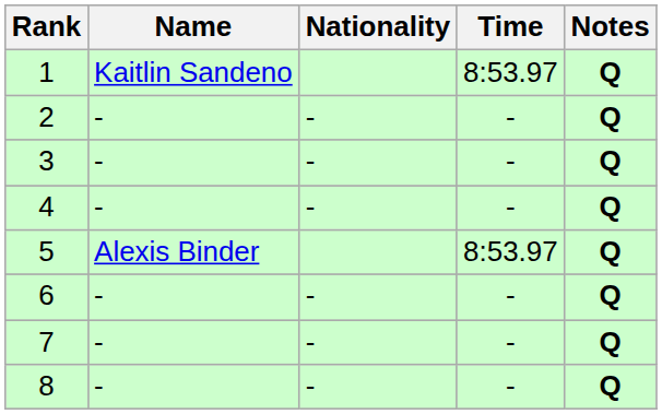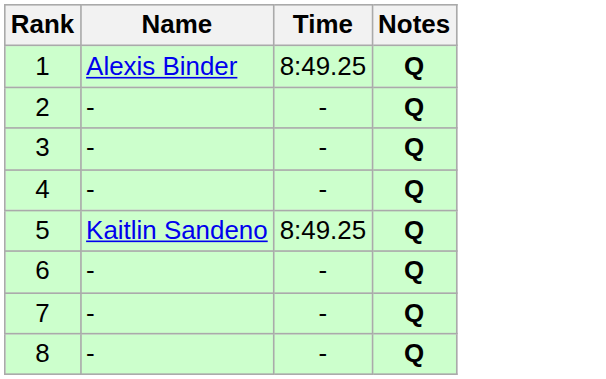- column: Nationality | - | - | - | - | - | -
1 | Name: Kaitlin Sandeno -> Alexis Binder
1 | Time: 8:53.97 -> 8:49.25
5 | Name: Alexis Binder -> Kaitlin Sandeno
5 | Time: 8:53.97 -> 8:49.25
